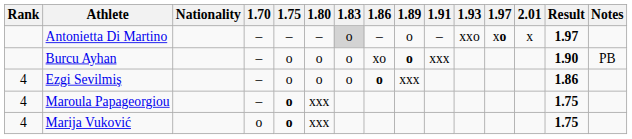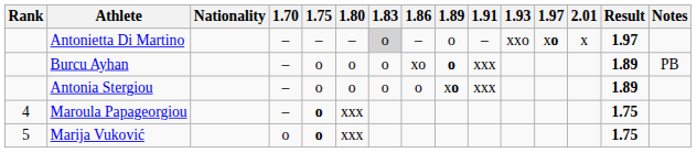Burcu Ayhan | Result: 1.90 -> 1.89
+ row: Antonia Stergiou | – | o | o | o | o | xo | xxx | 1.89
- row: 4 | Ezgi Sevilmiş | – | o | o | o | o | xxx | 1.86
Marija Vuković | Rank: 4 -> 5
